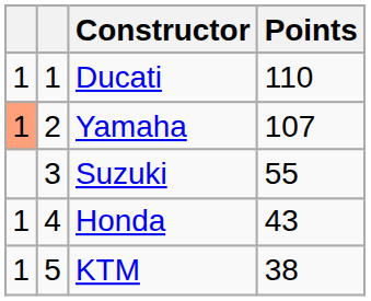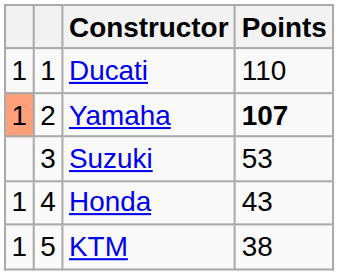Yamaha | Points: normal -> bold
Suzuki | Points: 55 -> 53
